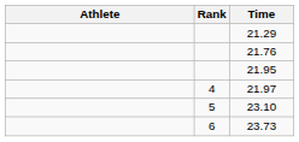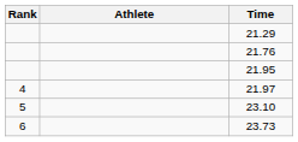columns swapped: Rank <-> Athlete
